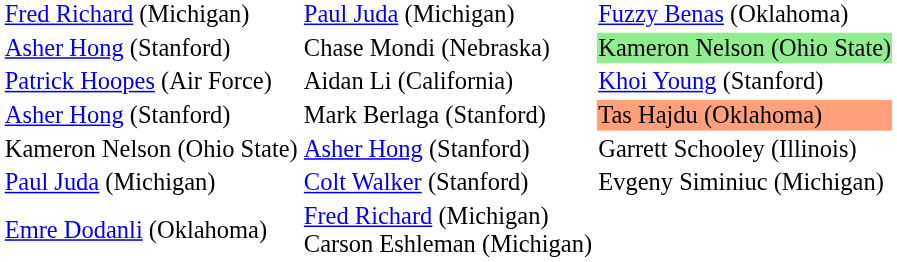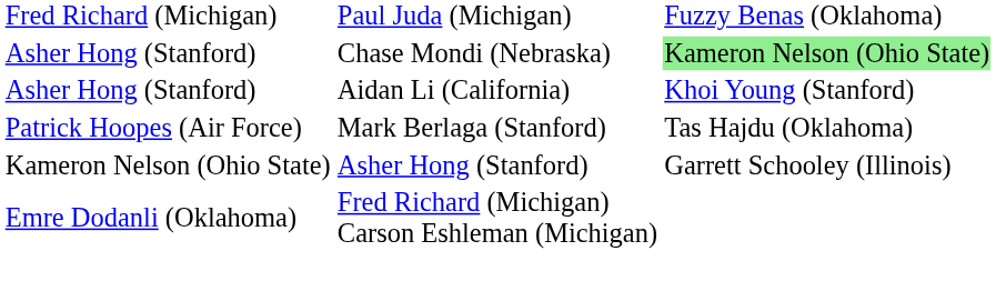Aidan Li (California) | column 2: Patrick Hoopes (Air Force) -> Asher Hong (Stanford)
Mark Berlaga (Stanford) | column 2: Asher Hong (Stanford) -> Patrick Hoopes (Air Force)
Mark Berlaga (Stanford) | column 4: lightsalmon background -> no background
- row: Paul Juda (Michigan) | Colt Walker (Stanford) | Evgeny Siminiuc (Michigan)
